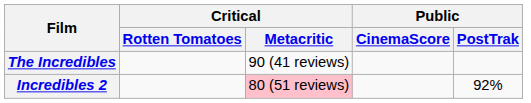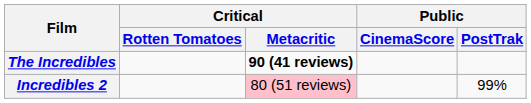The Incredibles | Critical / Metacritic: normal -> bold
Incredibles 2 | Public / PostTrak: 92% -> 99%
